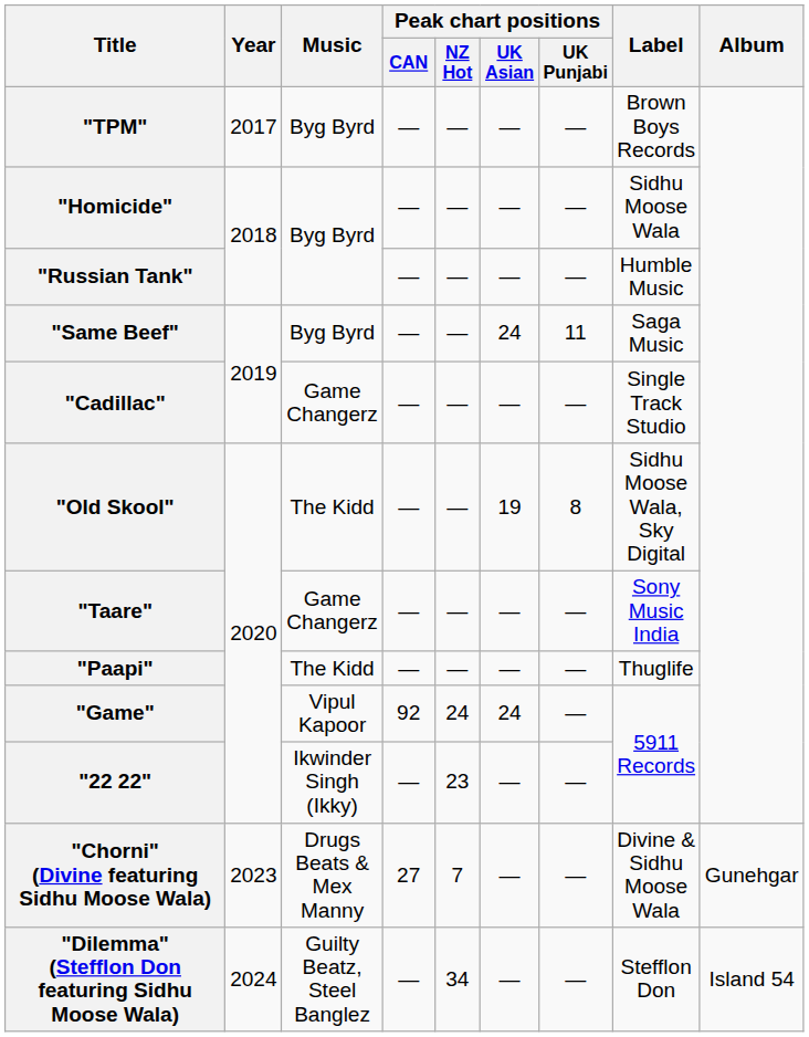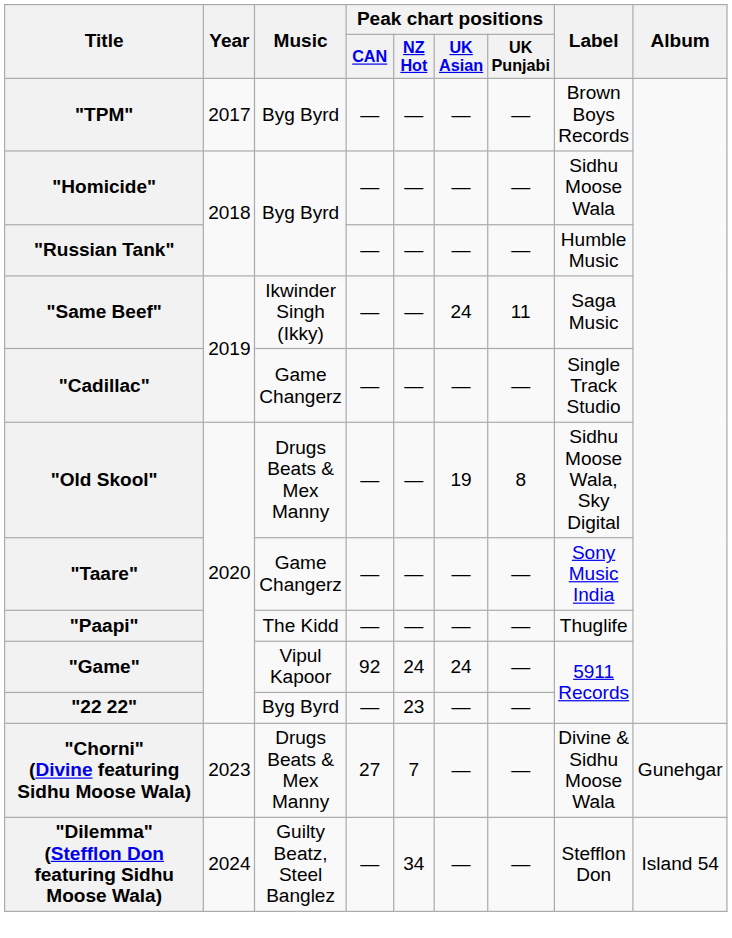"Same Beef" | Music: Byg Byrd -> Ikwinder Singh (Ikky)
"Old Skool" | Music: The Kidd -> Drugs Beats & Mex Manny
"22 22" | Music: Ikwinder Singh (Ikky) -> Byg Byrd
